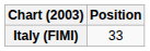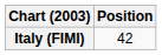Italy (FIMI) | Position: 33 -> 42
